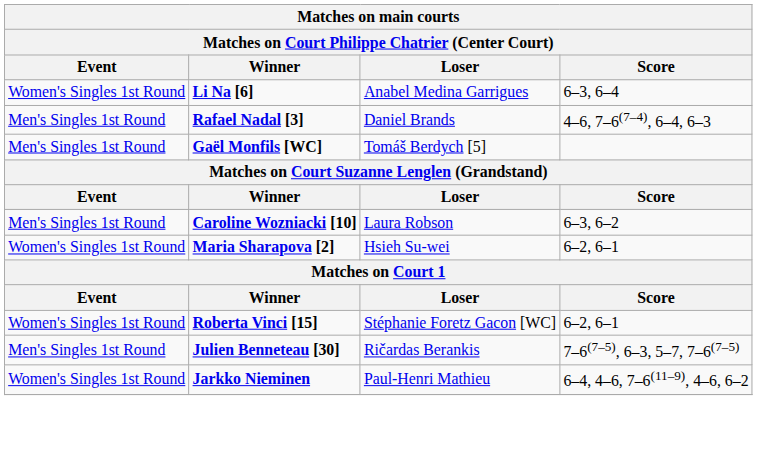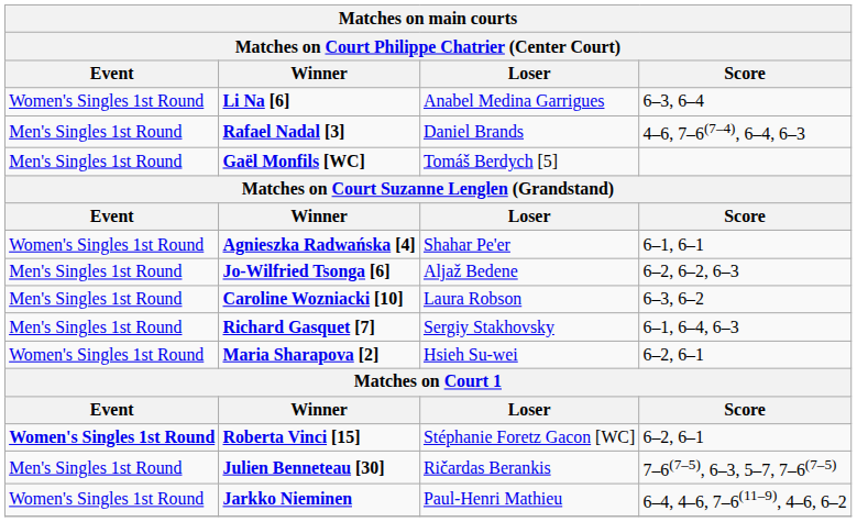+ row: Women's Singles 1st Round | Agnieszka Radwańska [4] | Shahar Pe'er | 6–1, 6–1
+ row: Men's Singles 1st Round | Jo-Wilfried Tsonga [6] | Aljaž Bedene | 6–2, 6–2, 6–3
+ row: Men's Singles 1st Round | Richard Gasquet [7] | Sergiy Stakhovsky | 6–1, 6–4, 6–3
Roberta Vinci [15] | Event: normal -> bold
